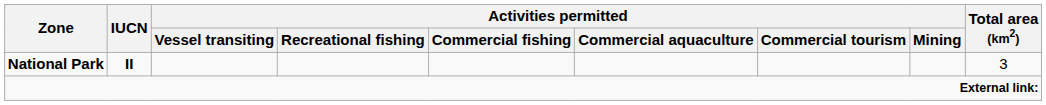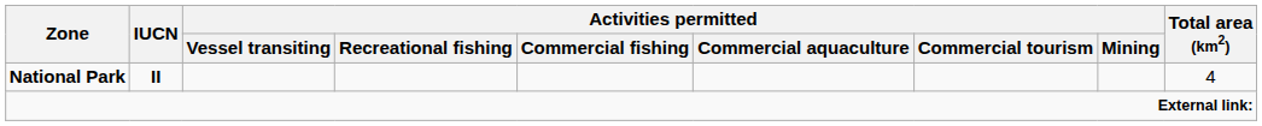National Park | Total area (km2): 3 -> 4
